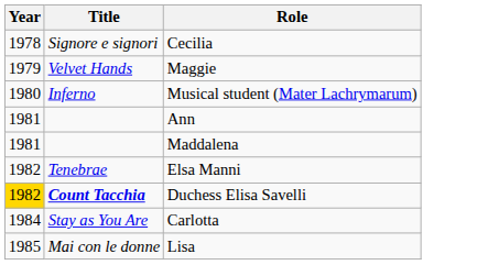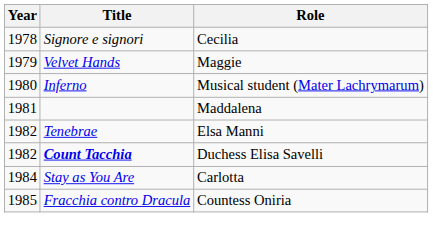- row: 1981 | Ann
Duchess Elisa Savelli | Year: gold background -> no background
- row: 1985 | Mai con le donne | Lisa
+ row: 1985 | Fracchia contro Dracula | Countess Oniria
